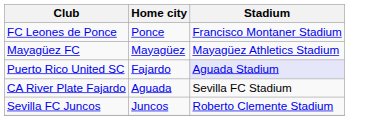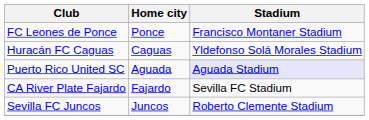+ row: Huracán FC Caguas | Caguas | Yldefonso Solá Morales Stadium
- row: Mayagüez FC | Mayagüez | Mayagüez Athletics Stadium
Puerto Rico United SC | Home city: Fajardo -> Aguada
CA River Plate Fajardo | Home city: Aguada -> Fajardo
